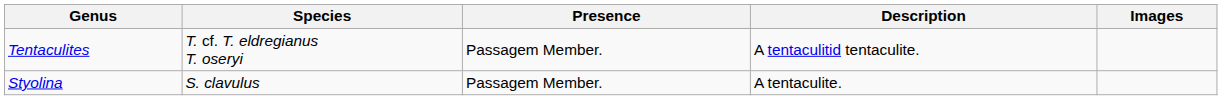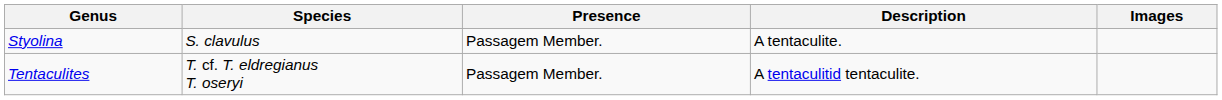rows swapped: Styolina <-> Tentaculites
